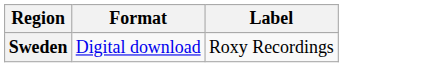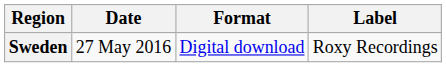+ column: Date | 27 May 2016
